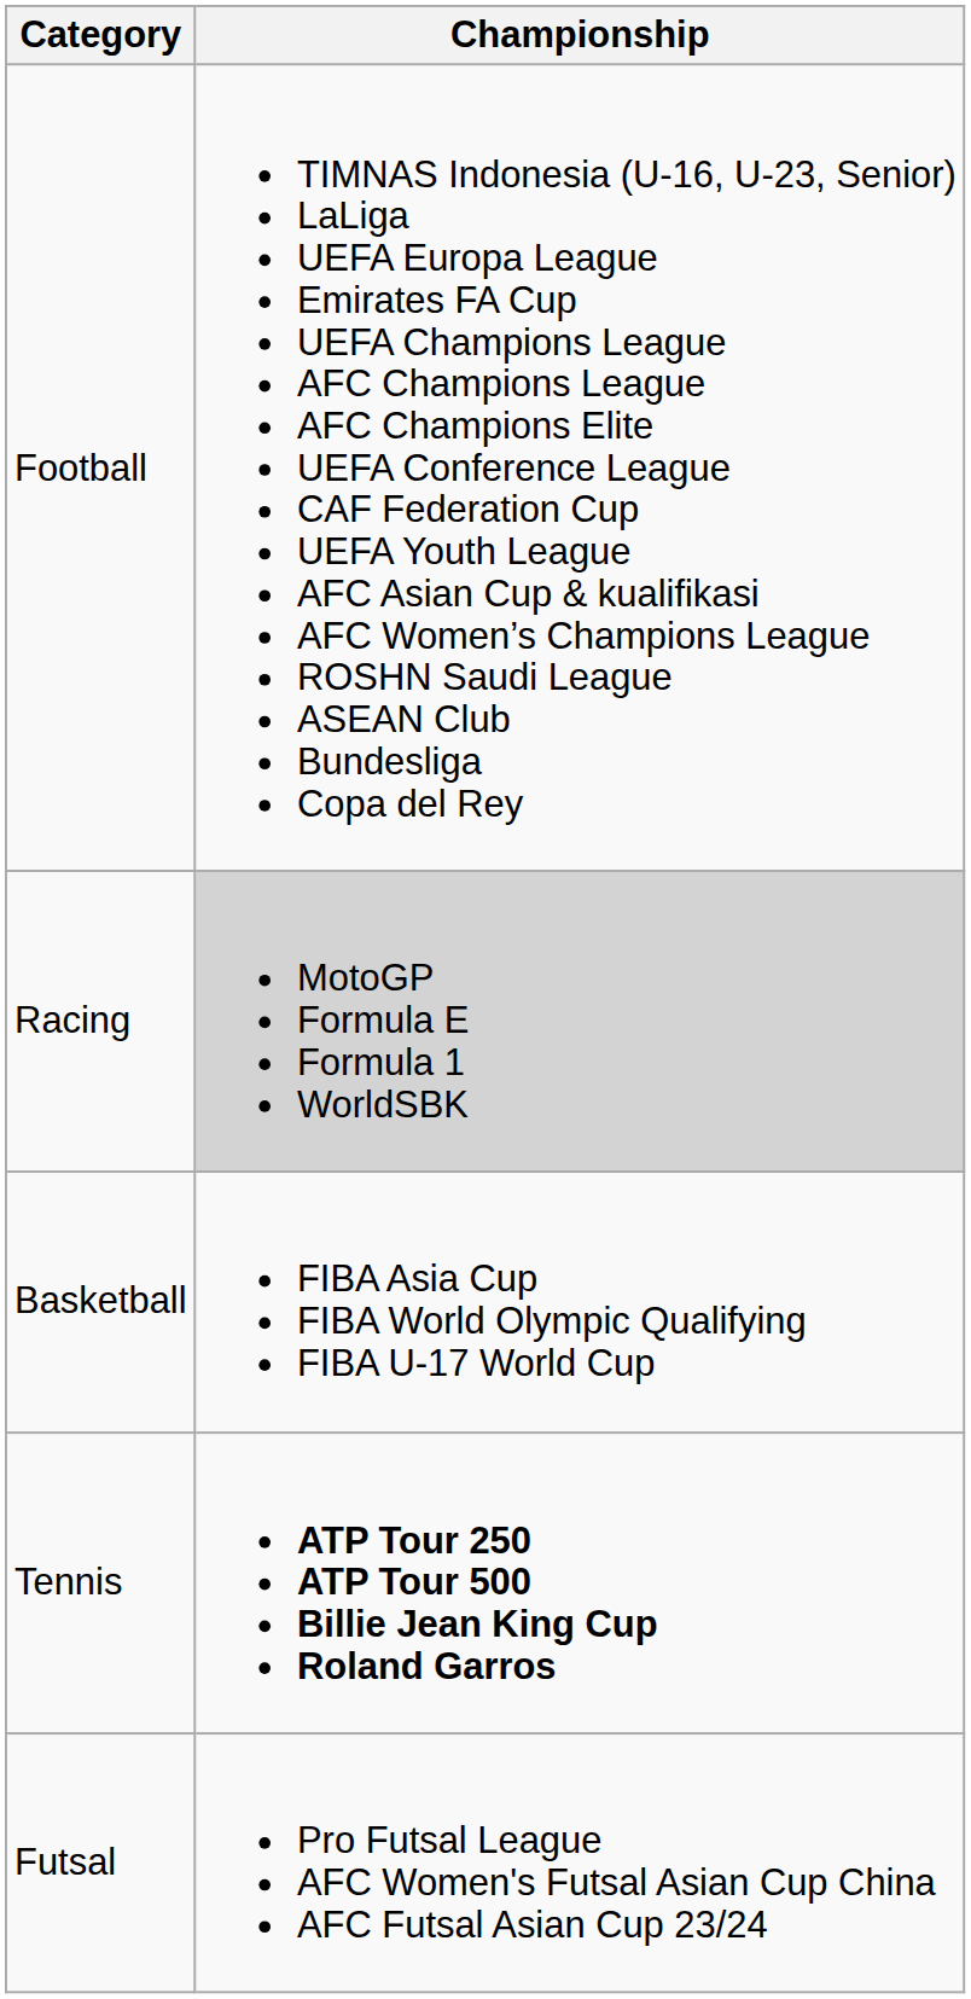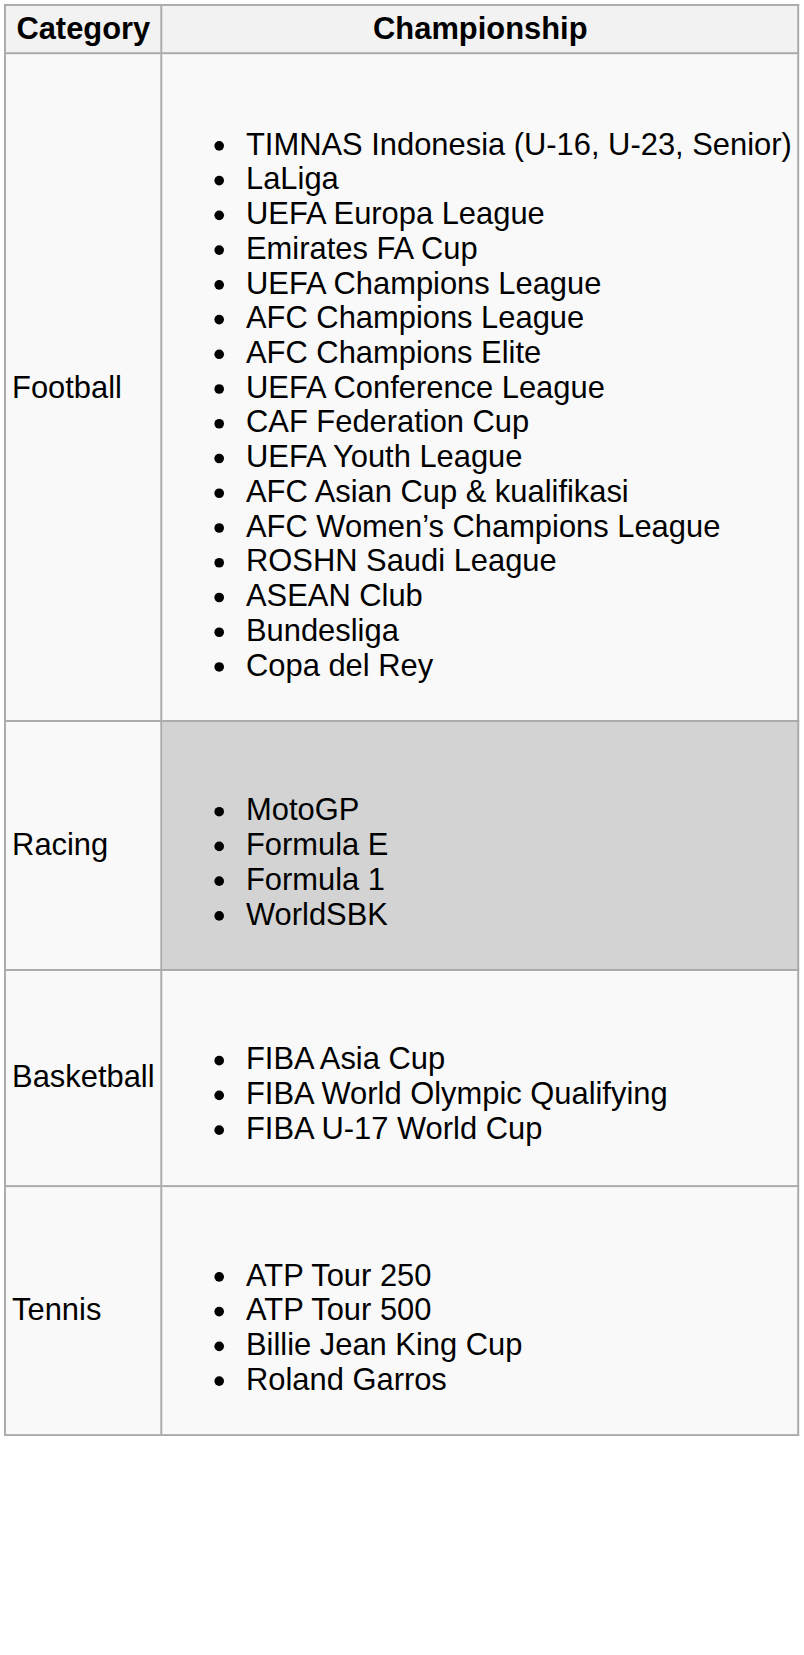Tennis | Championship: bold -> normal
- row: Futsal | Pro Futsal League AFC Women's Futsal Asian Cup China AFC Futsal Asian Cup 23/24
